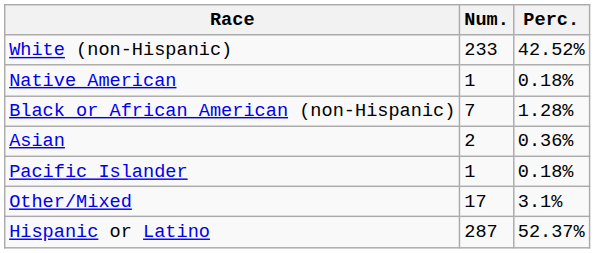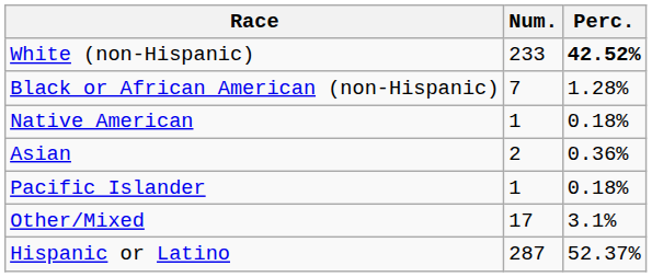White (non-Hispanic) | Perc.: normal -> bold
rows swapped: Black or African American (non-Hispanic) <-> Native American
